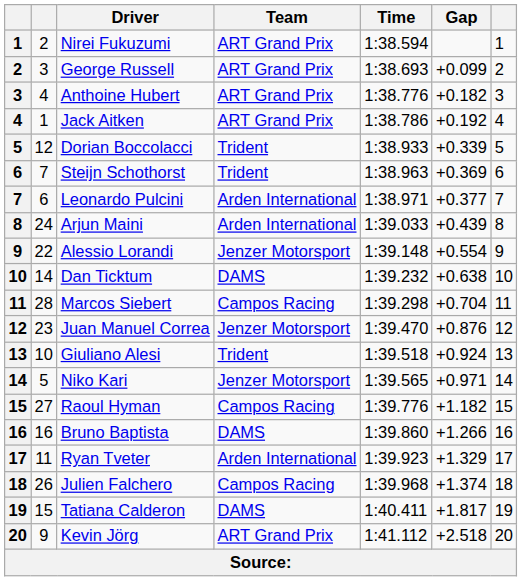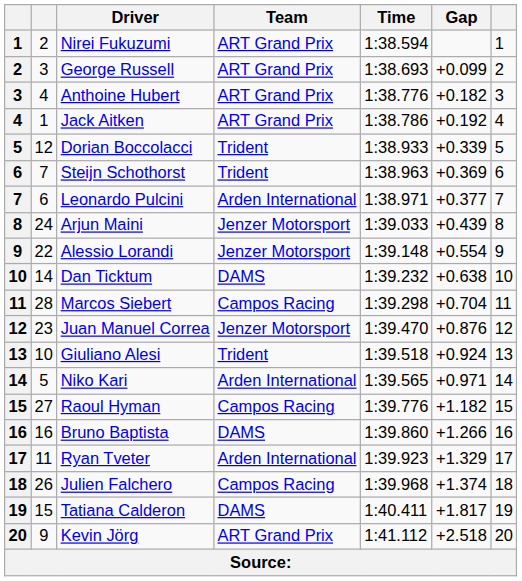Arjun Maini | Team: Arden International -> Jenzer Motorsport
Niko Kari | Team: Jenzer Motorsport -> Arden International
